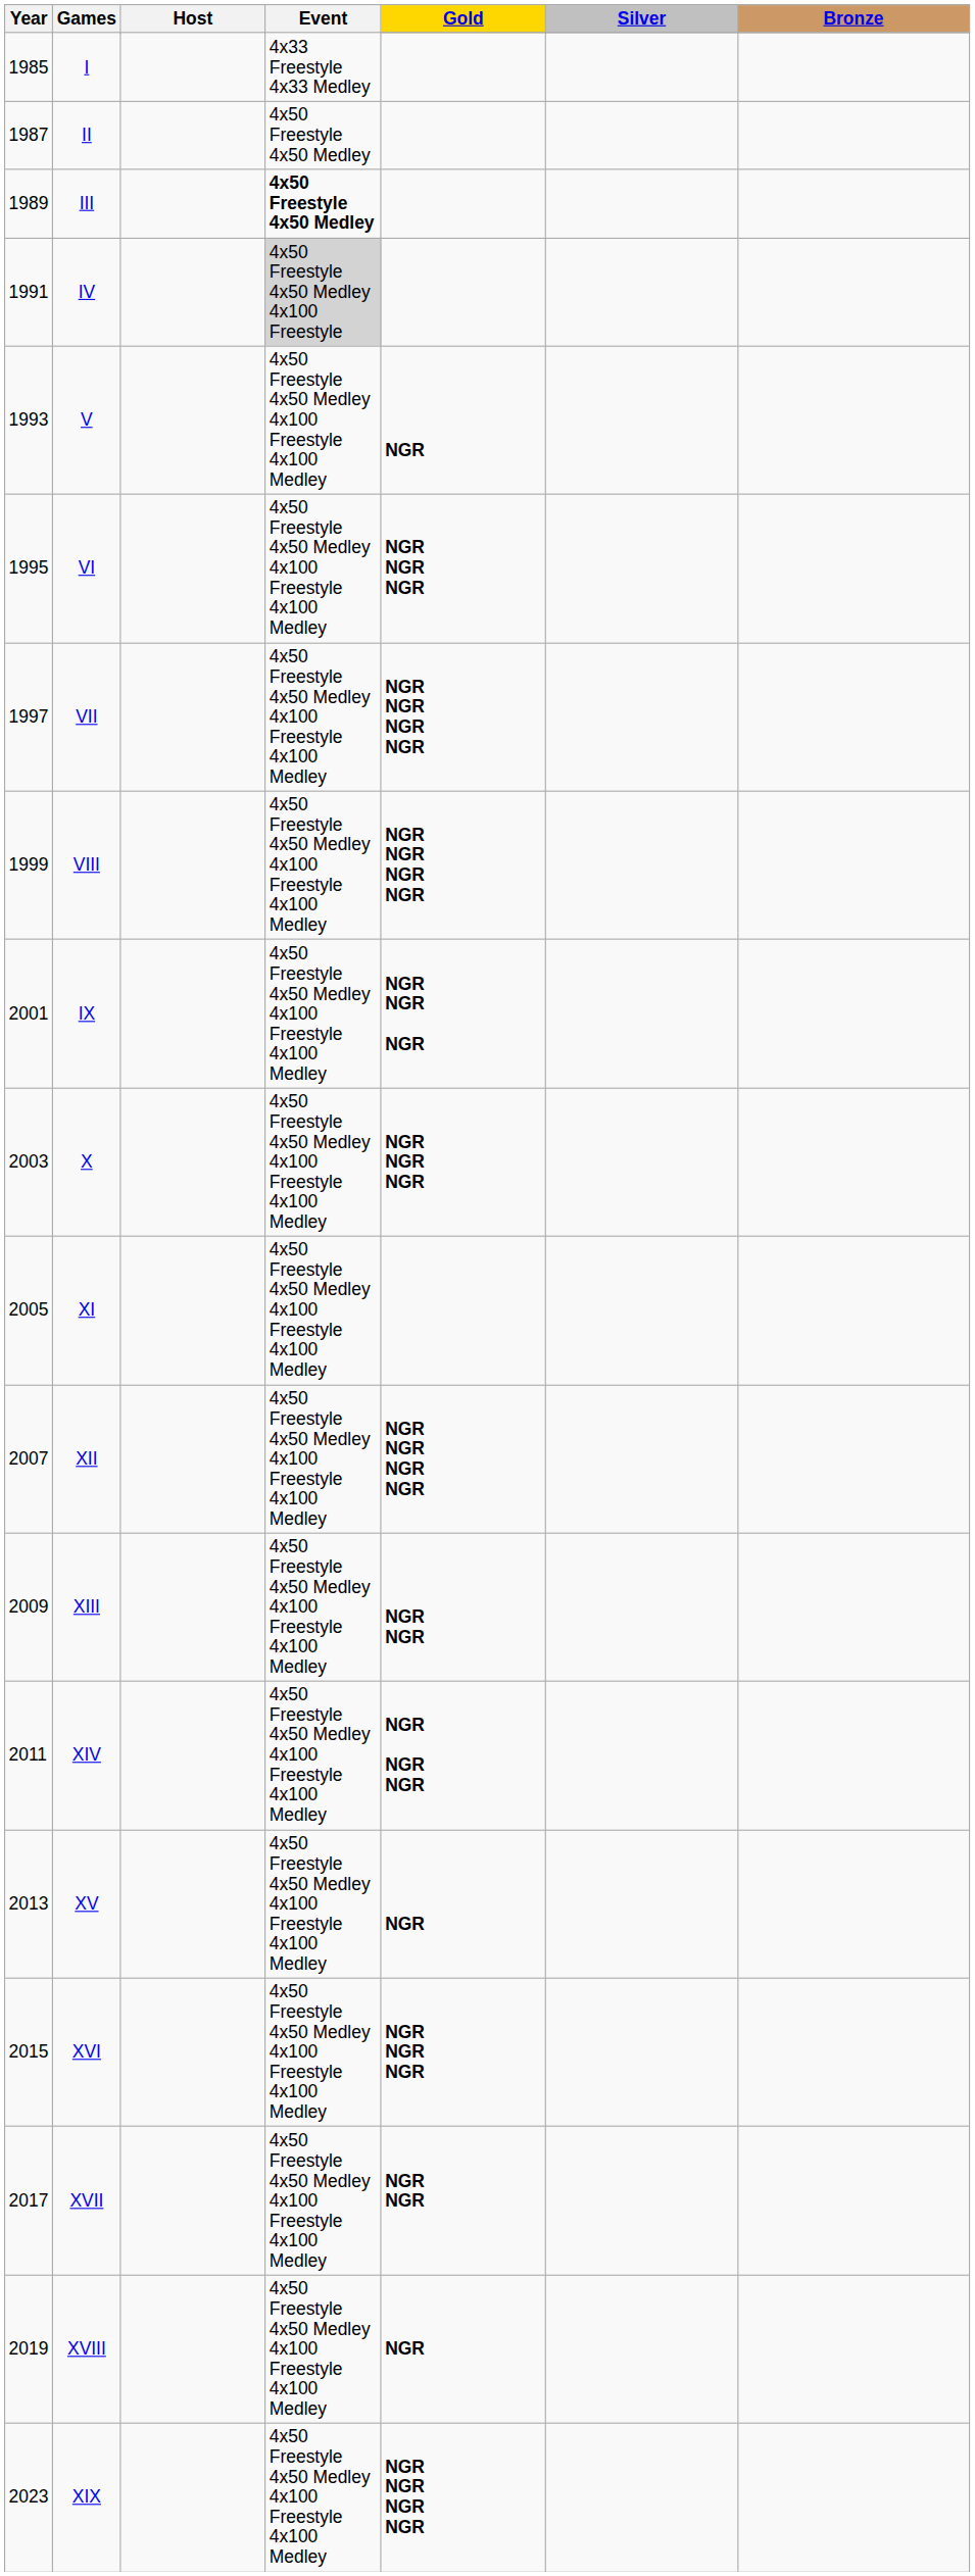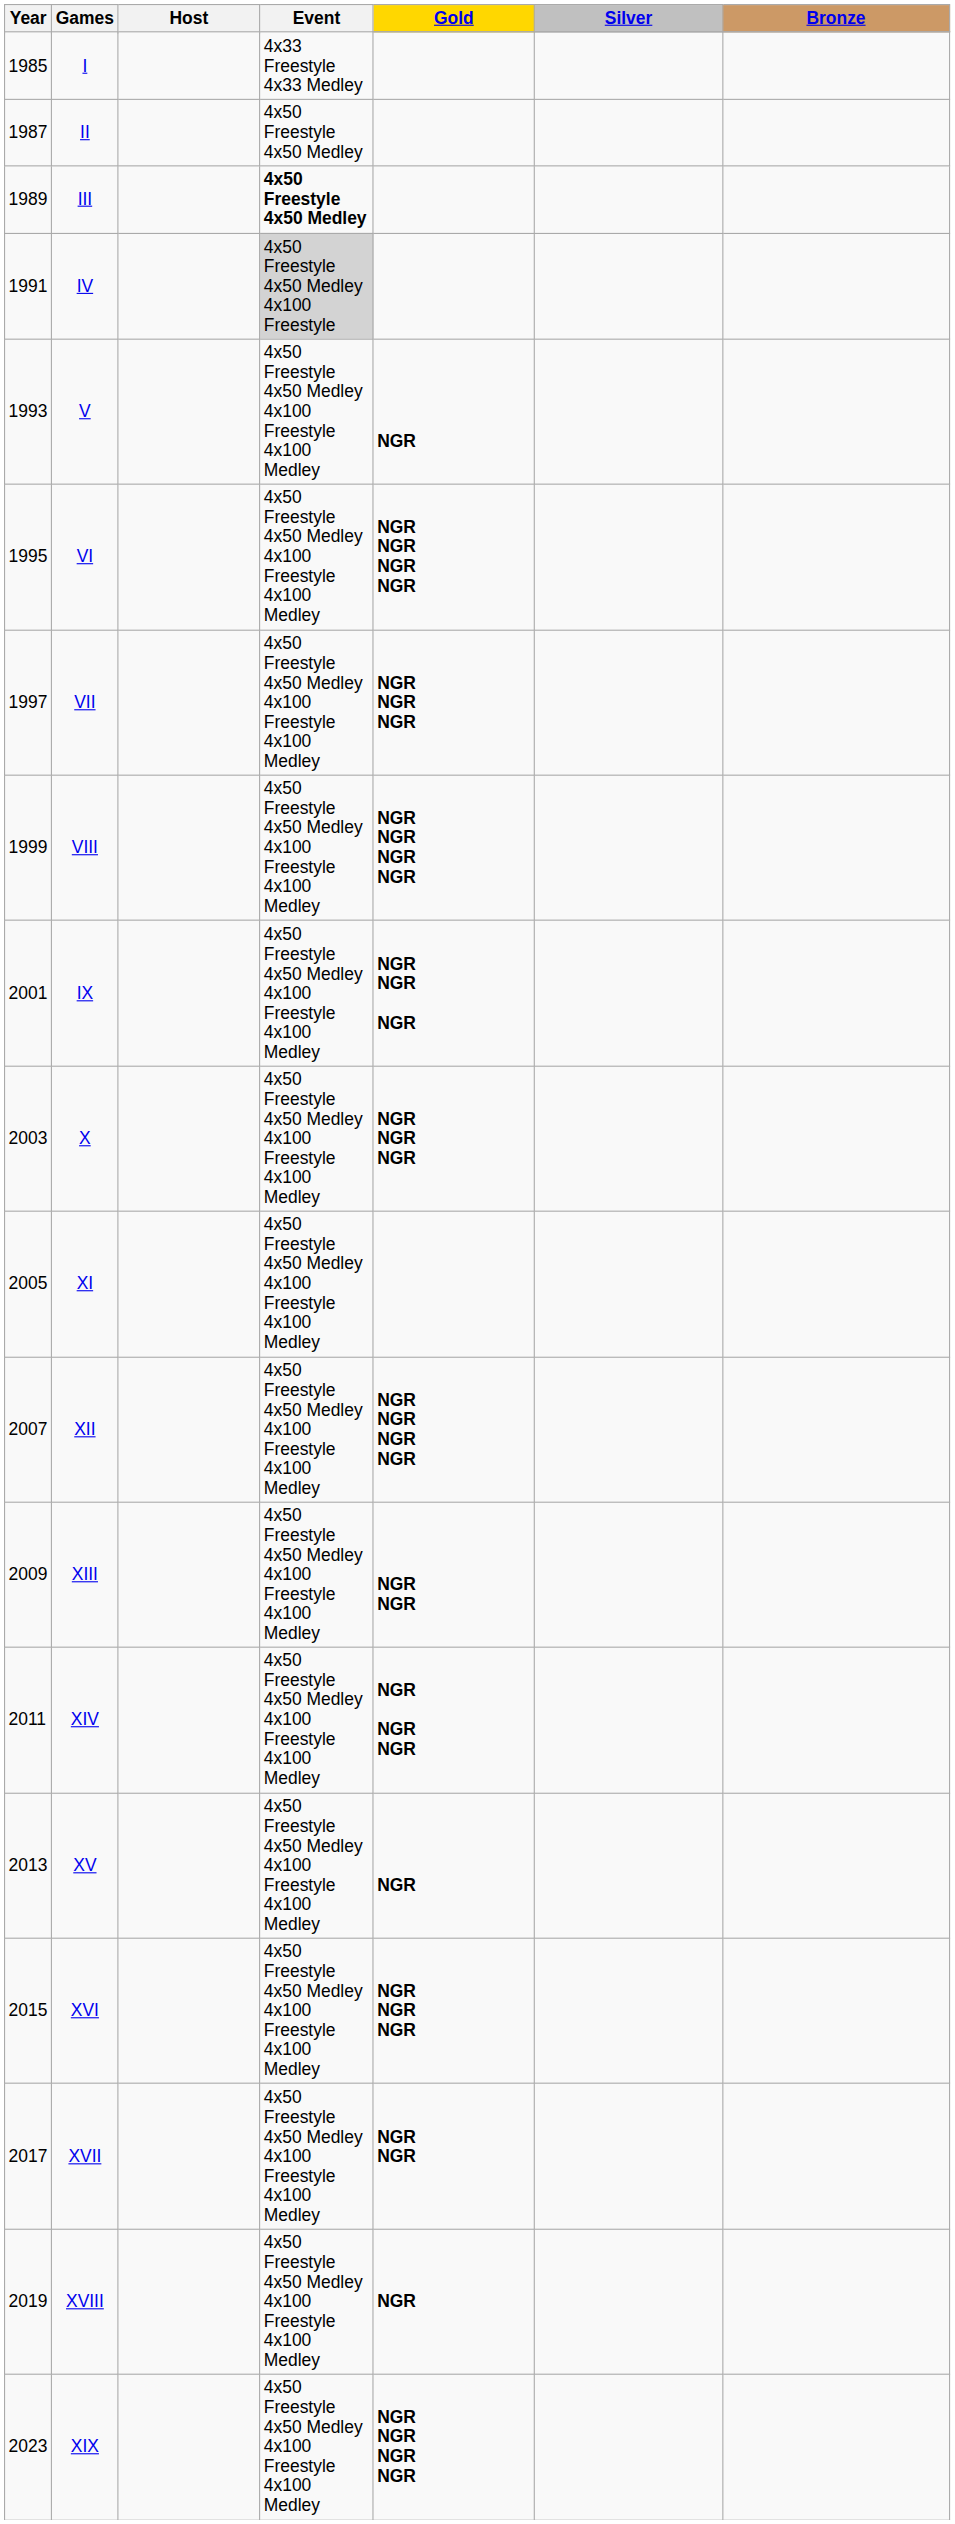VI | Gold: NGR NGR NGR -> NGR NGR NGR NGR
VII | Gold: NGR NGR NGR NGR -> NGR NGR NGR
